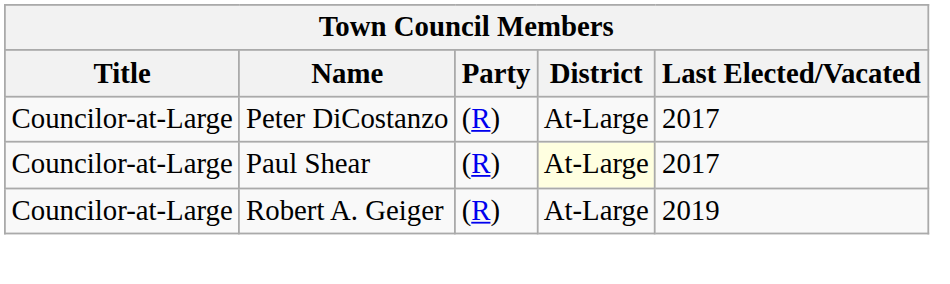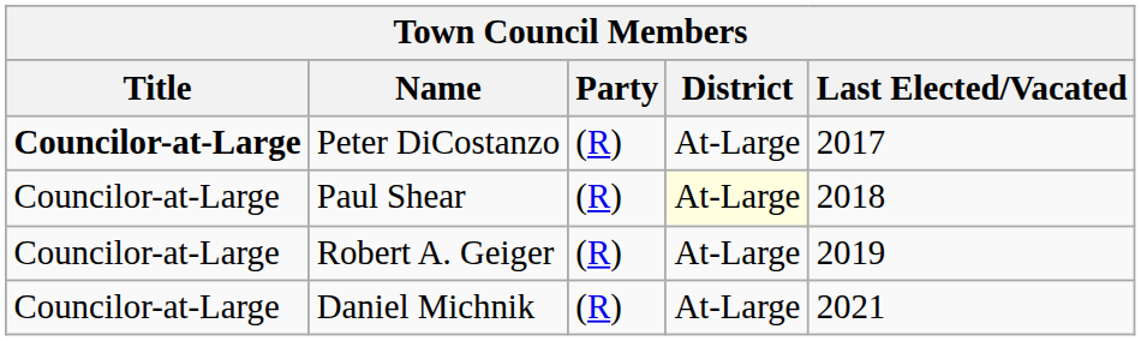Peter DiCostanzo | Title: normal -> bold
Paul Shear | Last Elected/Vacated: 2017 -> 2018
+ row: Councilor-at-Large | Daniel Michnik | (R) | At-Large | 2021
